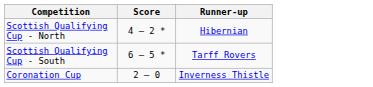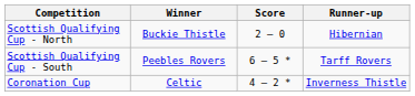+ column: Winner | Buckie Thistle | Peebles Rovers | Celtic
Scottish Qualifying Cup - North | Score: 4 – 2 * -> 2 – 0
Coronation Cup | Score: 2 – 0 -> 4 – 2 *
